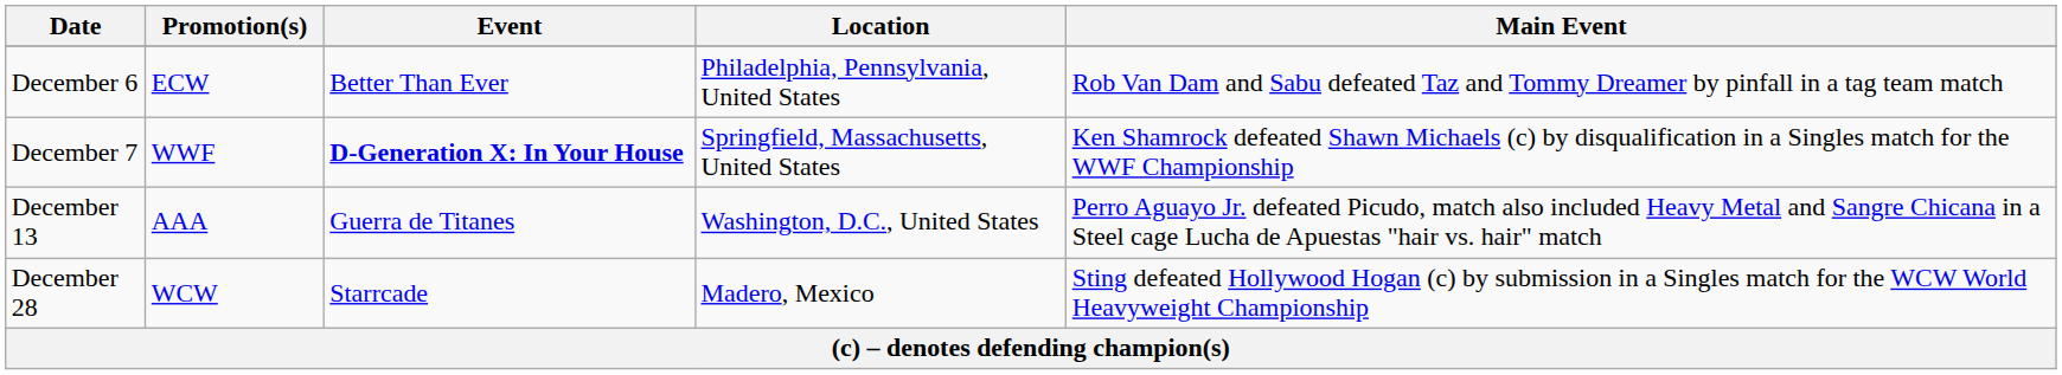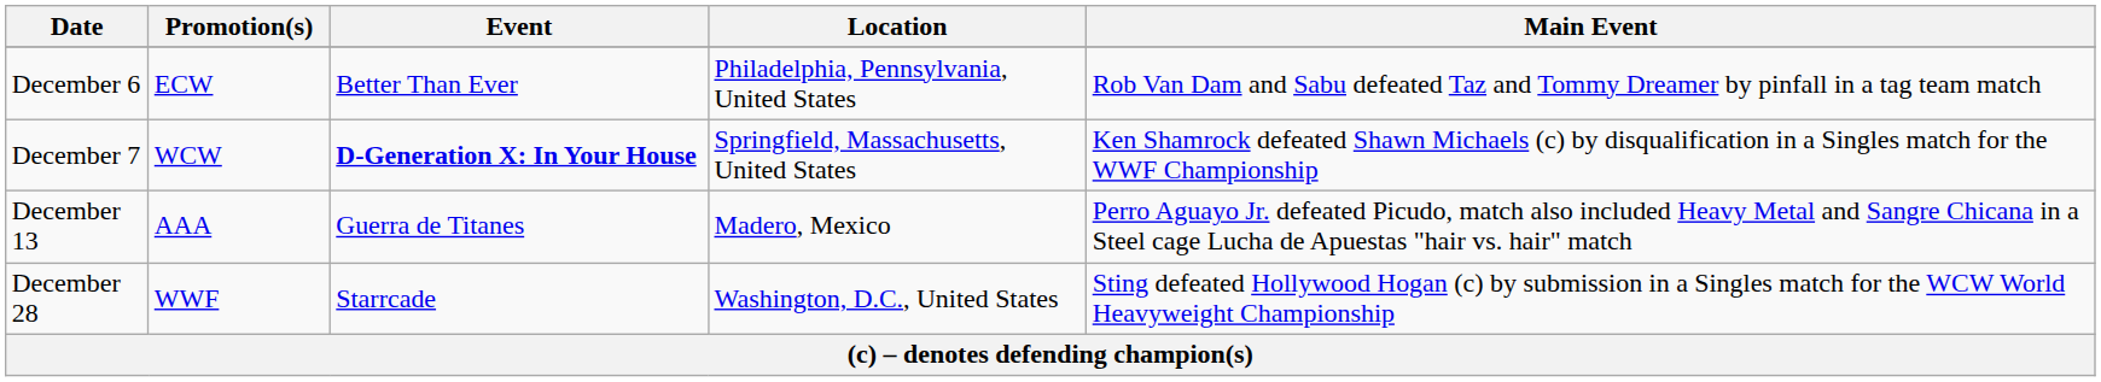December 7 | Promotion(s): WWF -> WCW
December 13 | Location: Washington, D.C., United States -> Madero, Mexico
December 28 | Promotion(s): WCW -> WWF
December 28 | Location: Madero, Mexico -> Washington, D.C., United States
